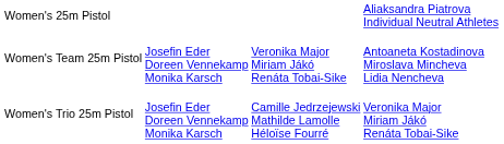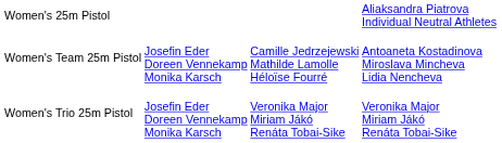Women's Team 25m Pistol | column 3: Veronika Major Miriam Jákó Renáta Tobai-Sike -> Camille Jedrzejewski Mathilde Lamolle Héloïse Fourré
Women's Trio 25m Pistol | column 3: Camille Jedrzejewski Mathilde Lamolle Héloïse Fourré -> Veronika Major Miriam Jákó Renáta Tobai-Sike
